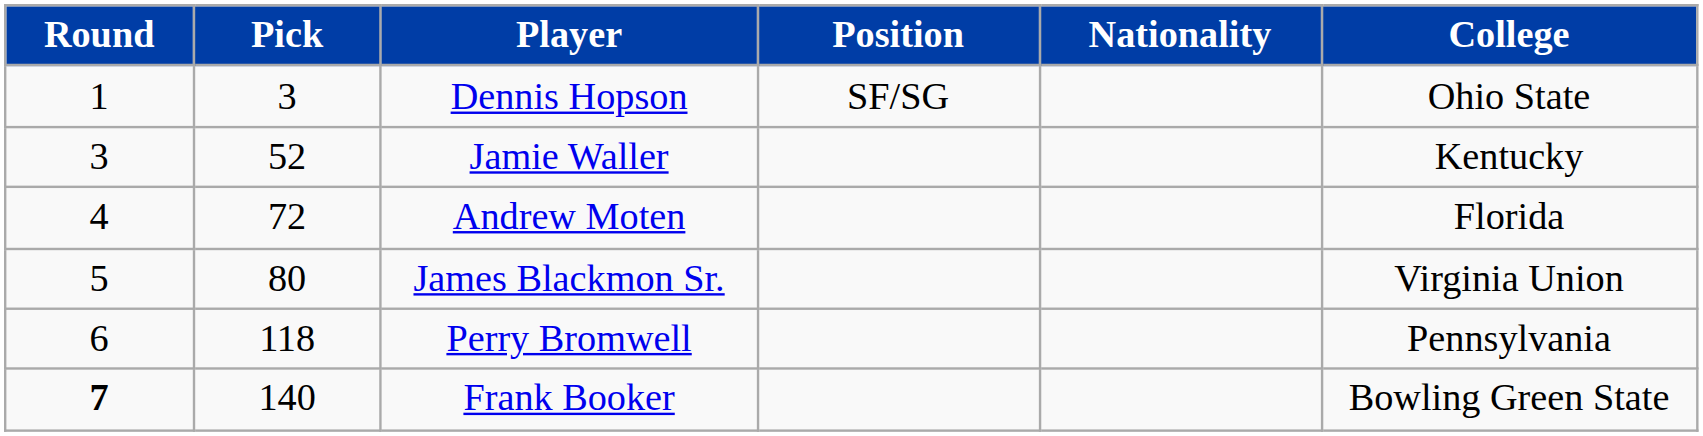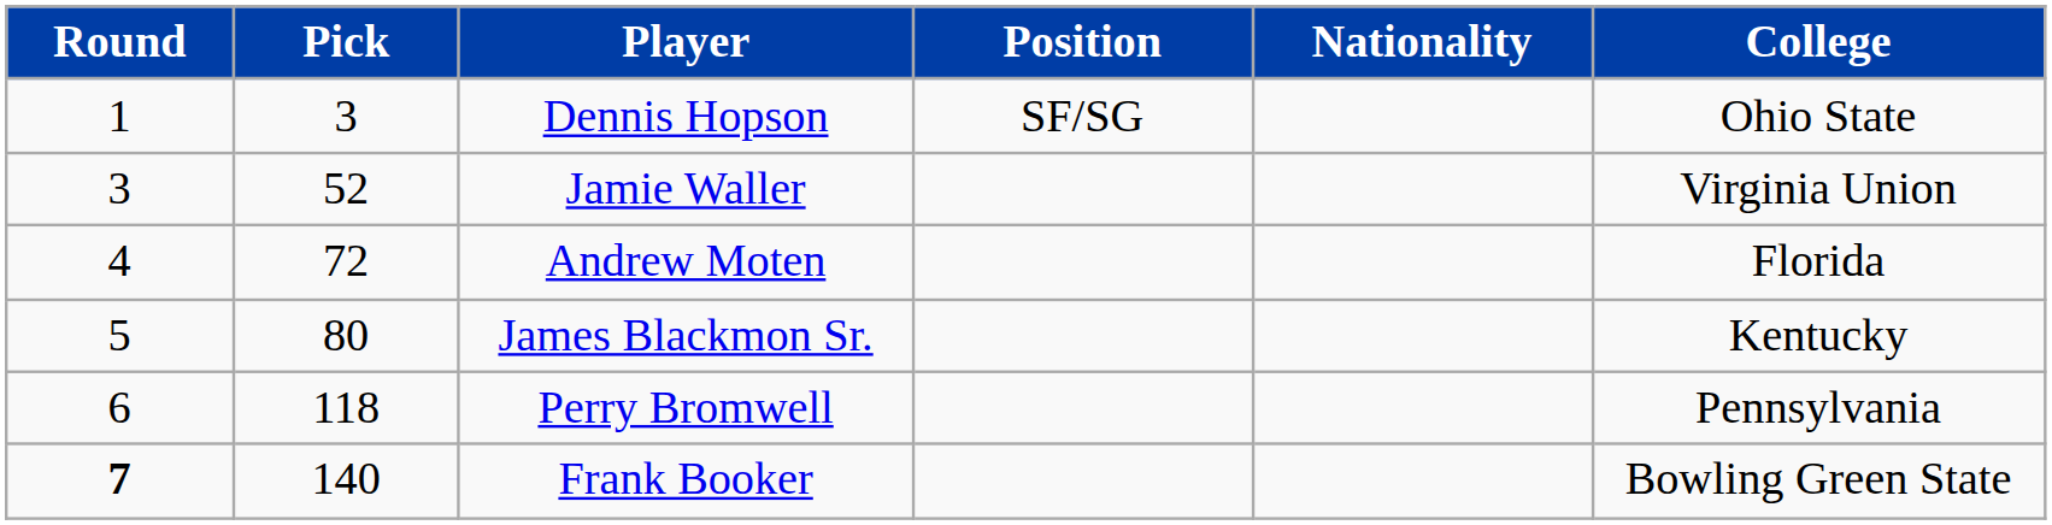Jamie Waller | College: Kentucky -> Virginia Union
James Blackmon Sr. | College: Virginia Union -> Kentucky
